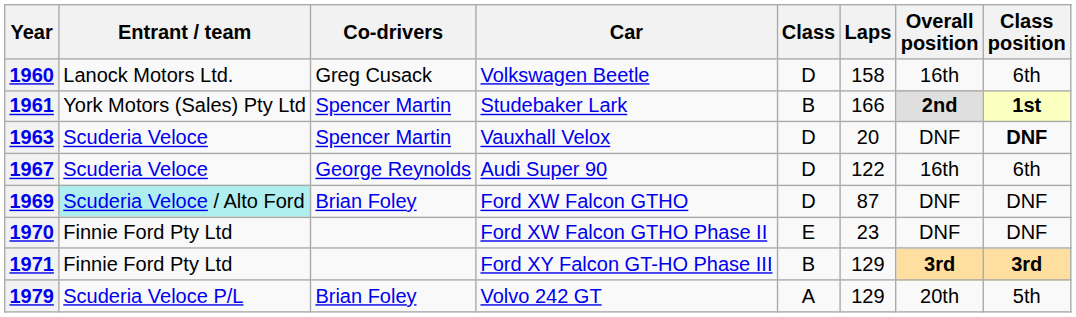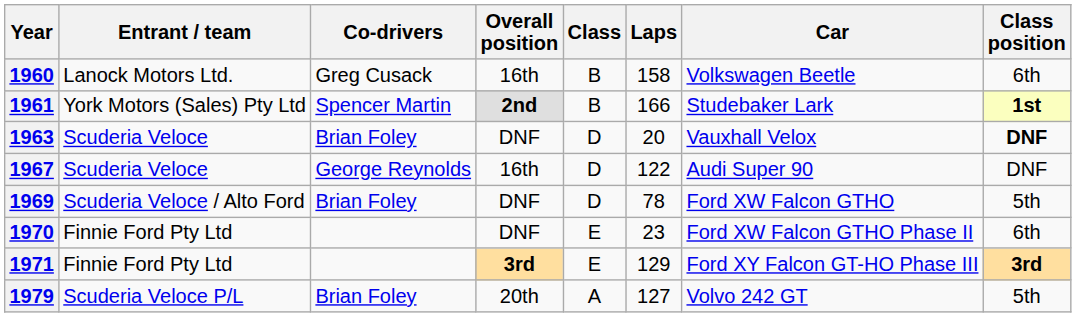columns swapped: Car <-> Overall position
1960 | Class: D -> B
1963 | Co-drivers: Spencer Martin -> Brian Foley
1967 | Class position: 6th -> DNF
1969 | Entrant / team: paleturquoise background -> no background
1969 | Laps: 87 -> 78
1969 | Class position: DNF -> 5th
1970 | Class position: DNF -> 6th
1971 | Class: B -> E
1979 | Laps: 129 -> 127
